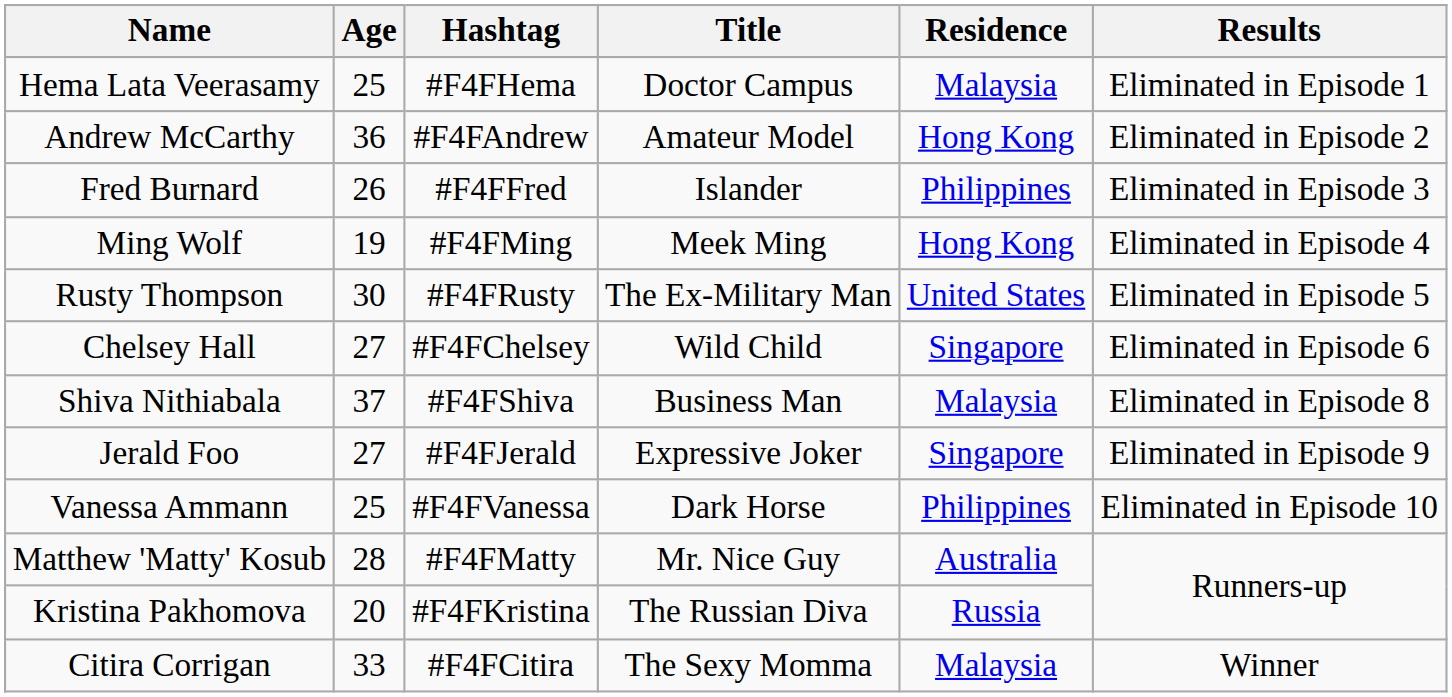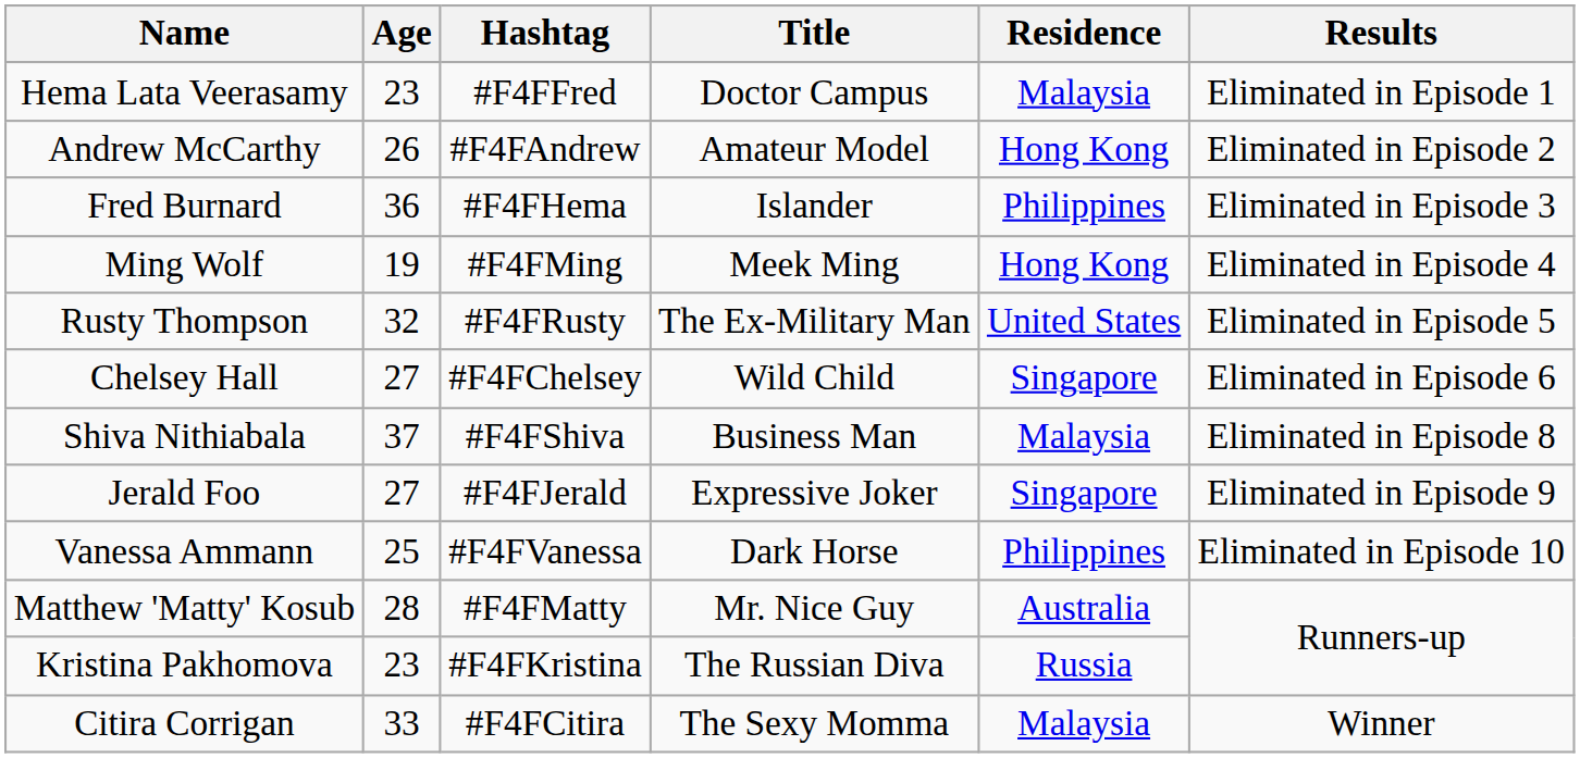Hema Lata Veerasamy | Age: 25 -> 23
Hema Lata Veerasamy | Hashtag: #F4FHema -> #F4FFred
Andrew McCarthy | Age: 36 -> 26
Fred Burnard | Age: 26 -> 36
Fred Burnard | Hashtag: #F4FFred -> #F4FHema
Rusty Thompson | Age: 30 -> 32
Kristina Pakhomova | Age: 20 -> 23
